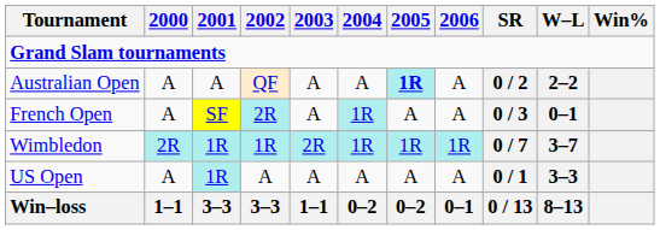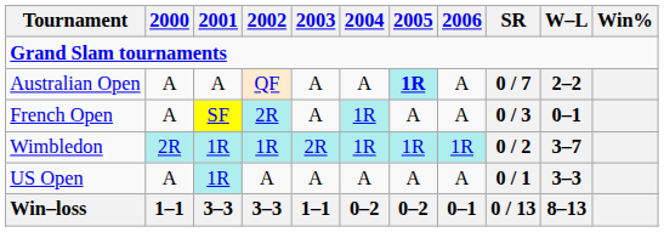Australian Open | SR: 0 / 2 -> 0 / 7
Wimbledon | SR: 0 / 7 -> 0 / 2
